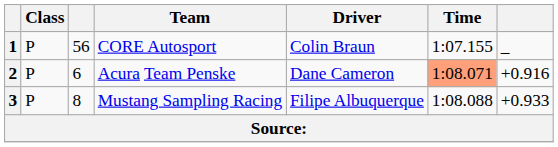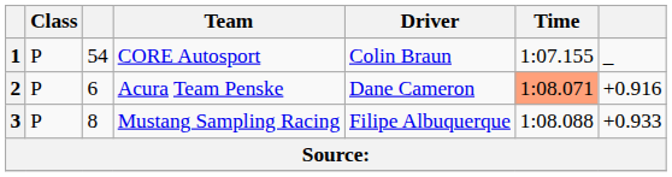1 | column 3: 56 -> 54
